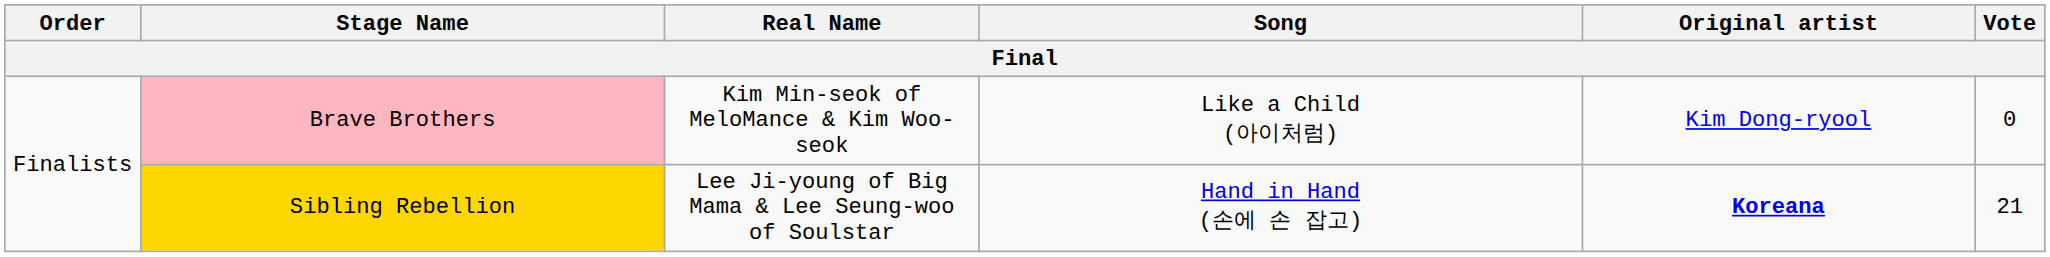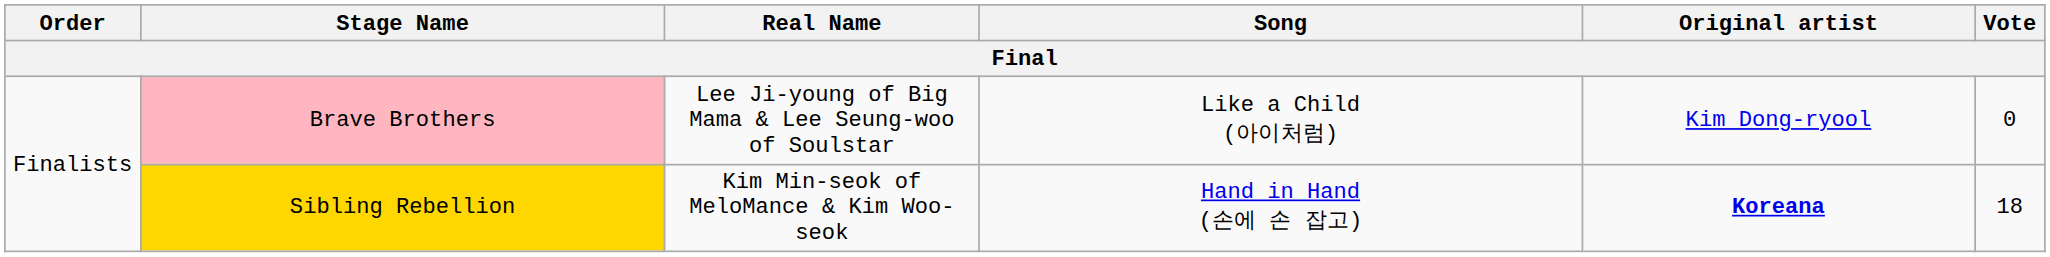Brave Brothers | Real Name: Kim Min-seok of MeloMance & Kim Woo-seok -> Lee Ji-young of Big Mama & Lee Seung-woo of Soulstar
Sibling Rebellion | Real Name: Lee Ji-young of Big Mama & Lee Seung-woo of Soulstar -> Kim Min-seok of MeloMance & Kim Woo-seok
Sibling Rebellion | Vote: 21 -> 18
